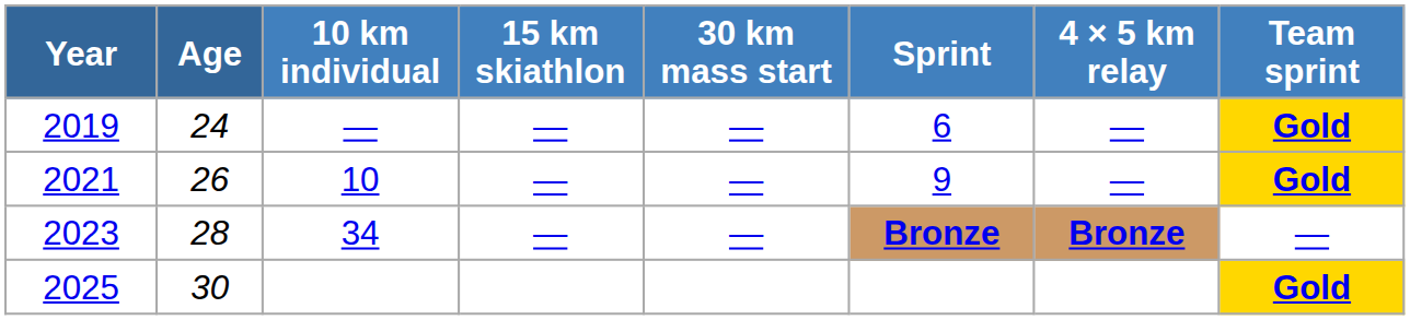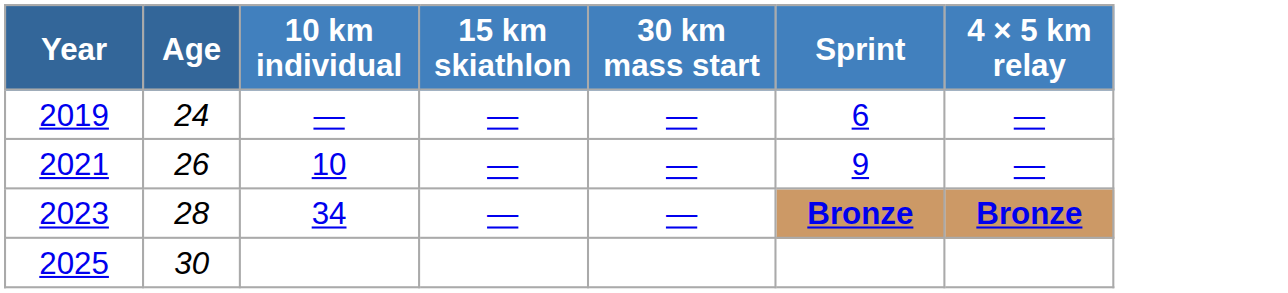- column: Team sprint | Gold | Gold | — | Gold
